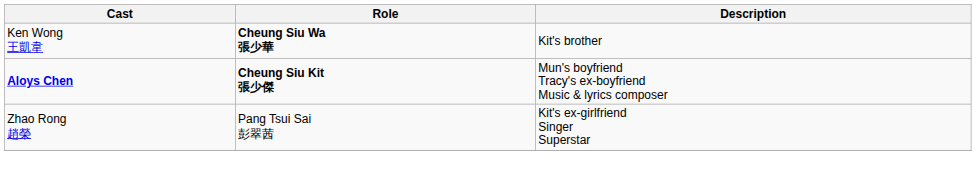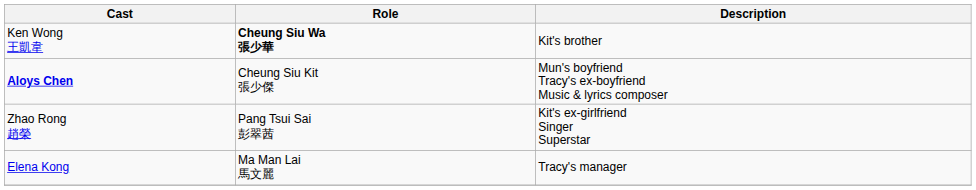Aloys Chen | Role: bold -> normal
+ row: Elena Kong | Ma Man Lai 馬文麗 | Tracy's manager
